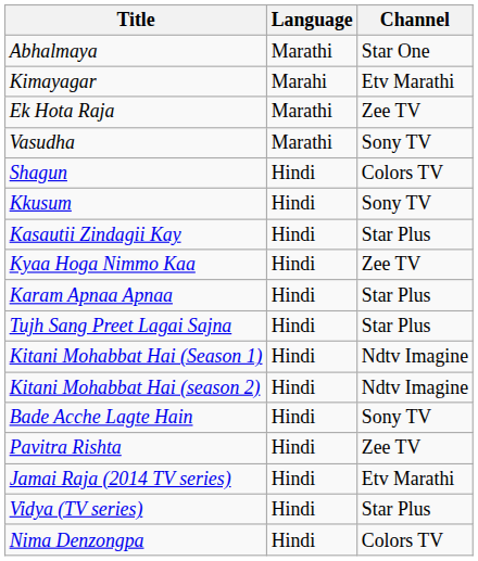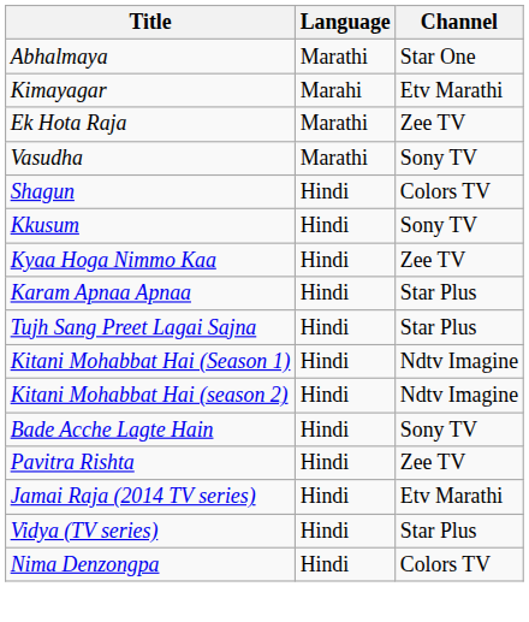- row: Kasautii Zindagii Kay | Hindi | Star Plus
